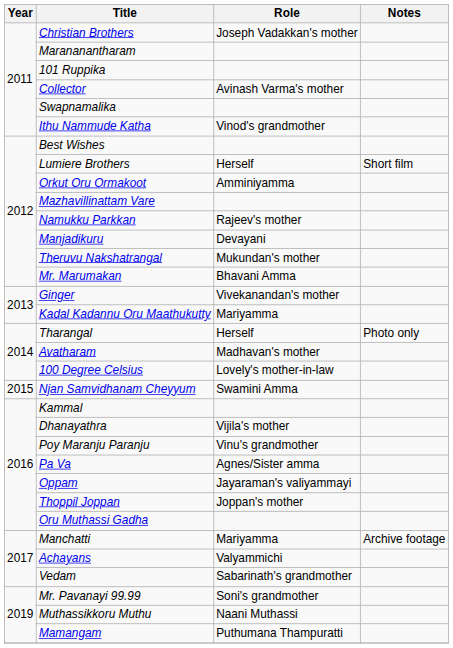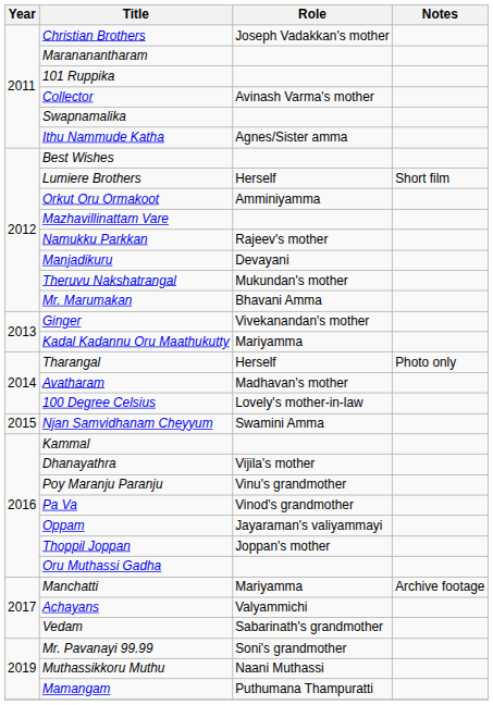Ithu Nammude Katha | Role: Vinod's grandmother -> Agnes/Sister amma
Pa Va | Role: Agnes/Sister amma -> Vinod's grandmother
